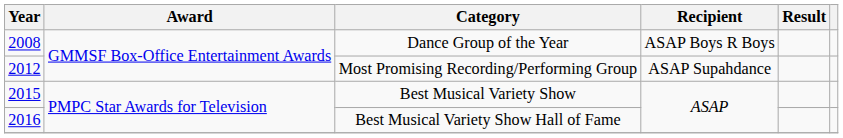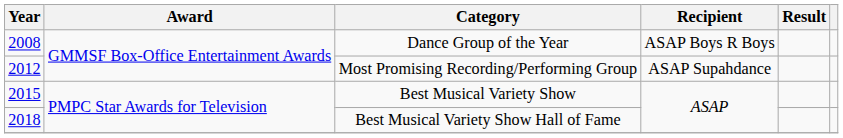Best Musical Variety Show Hall of Fame | Year: 2016 -> 2018
